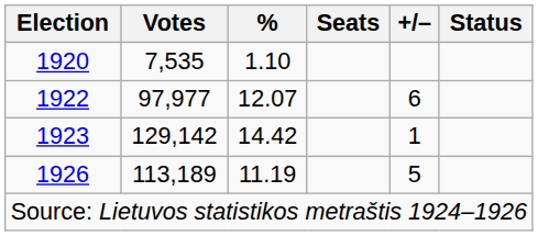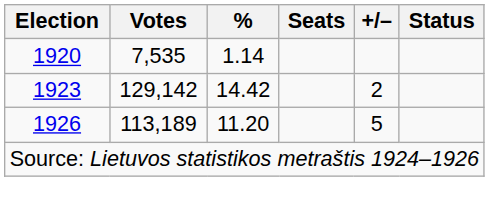1920 | %: 1.10 -> 1.14
- row: 1922 | 97,977 | 12.07 | 6
1923 | +/–: 1 -> 2
1926 | %: 11.19 -> 11.20
